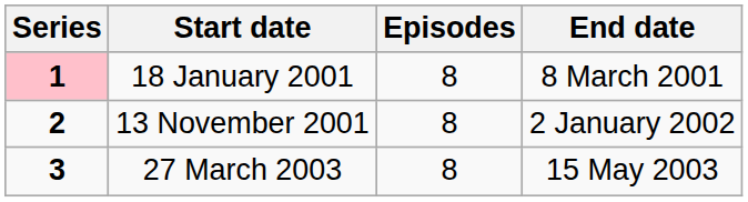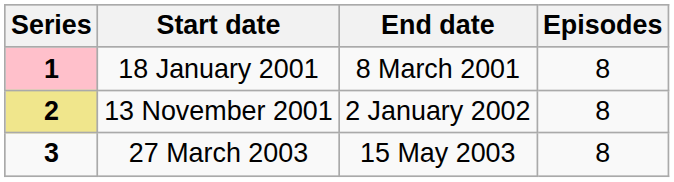columns swapped: End date <-> Episodes
13 November 2001 | Series: no background -> khaki background
